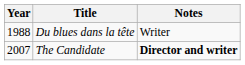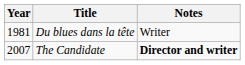Du blues dans la tête | Year: 1988 -> 1981
